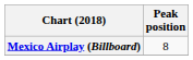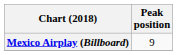Mexico Airplay (Billboard) | Peak position: 8 -> 9
